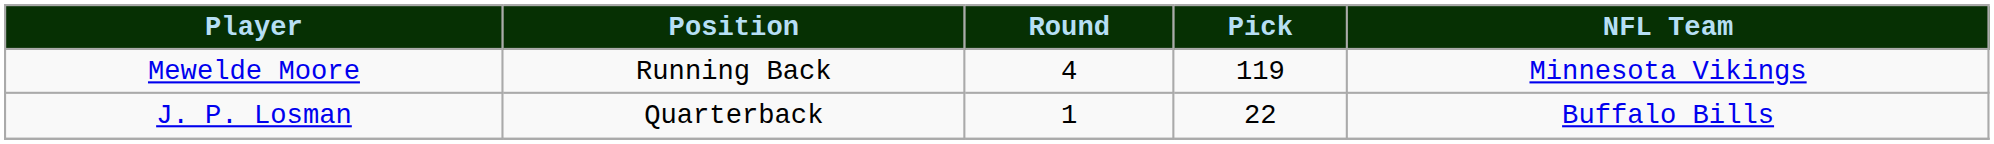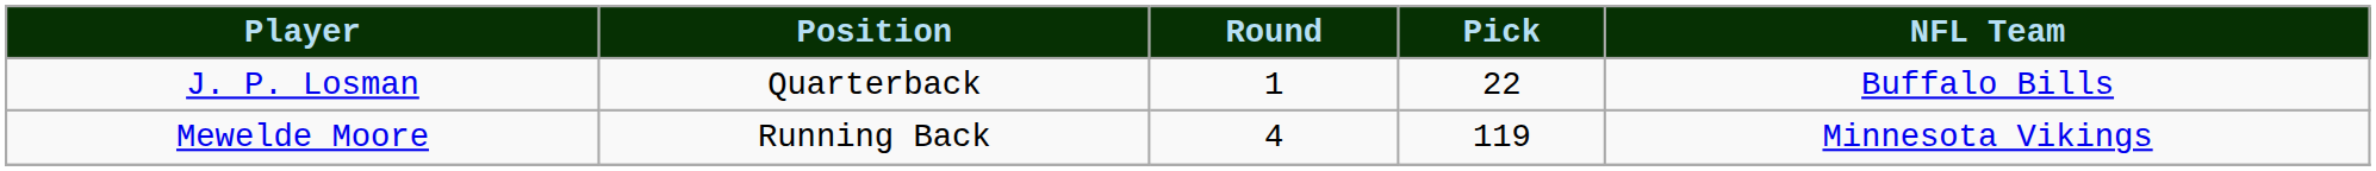rows swapped: J. P. Losman <-> Mewelde Moore
